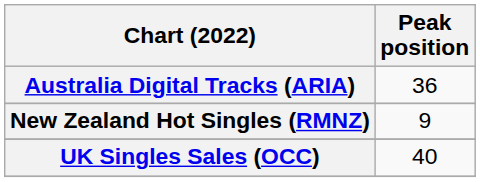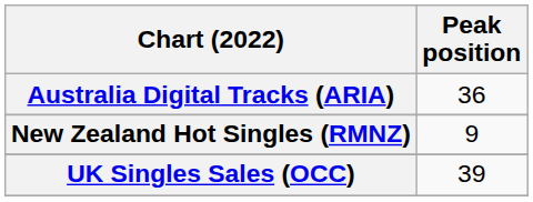UK Singles Sales (OCC) | Peak position: 40 -> 39
